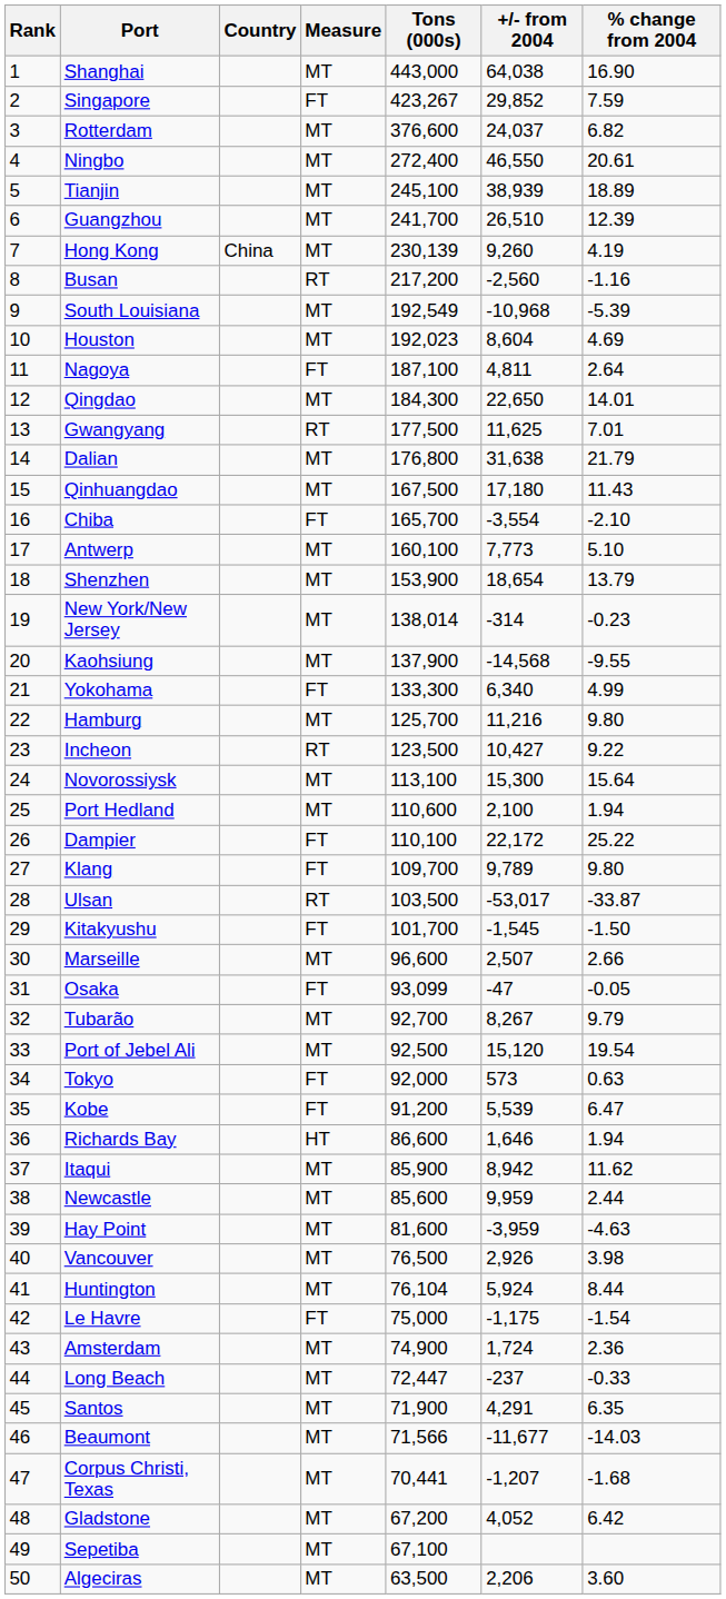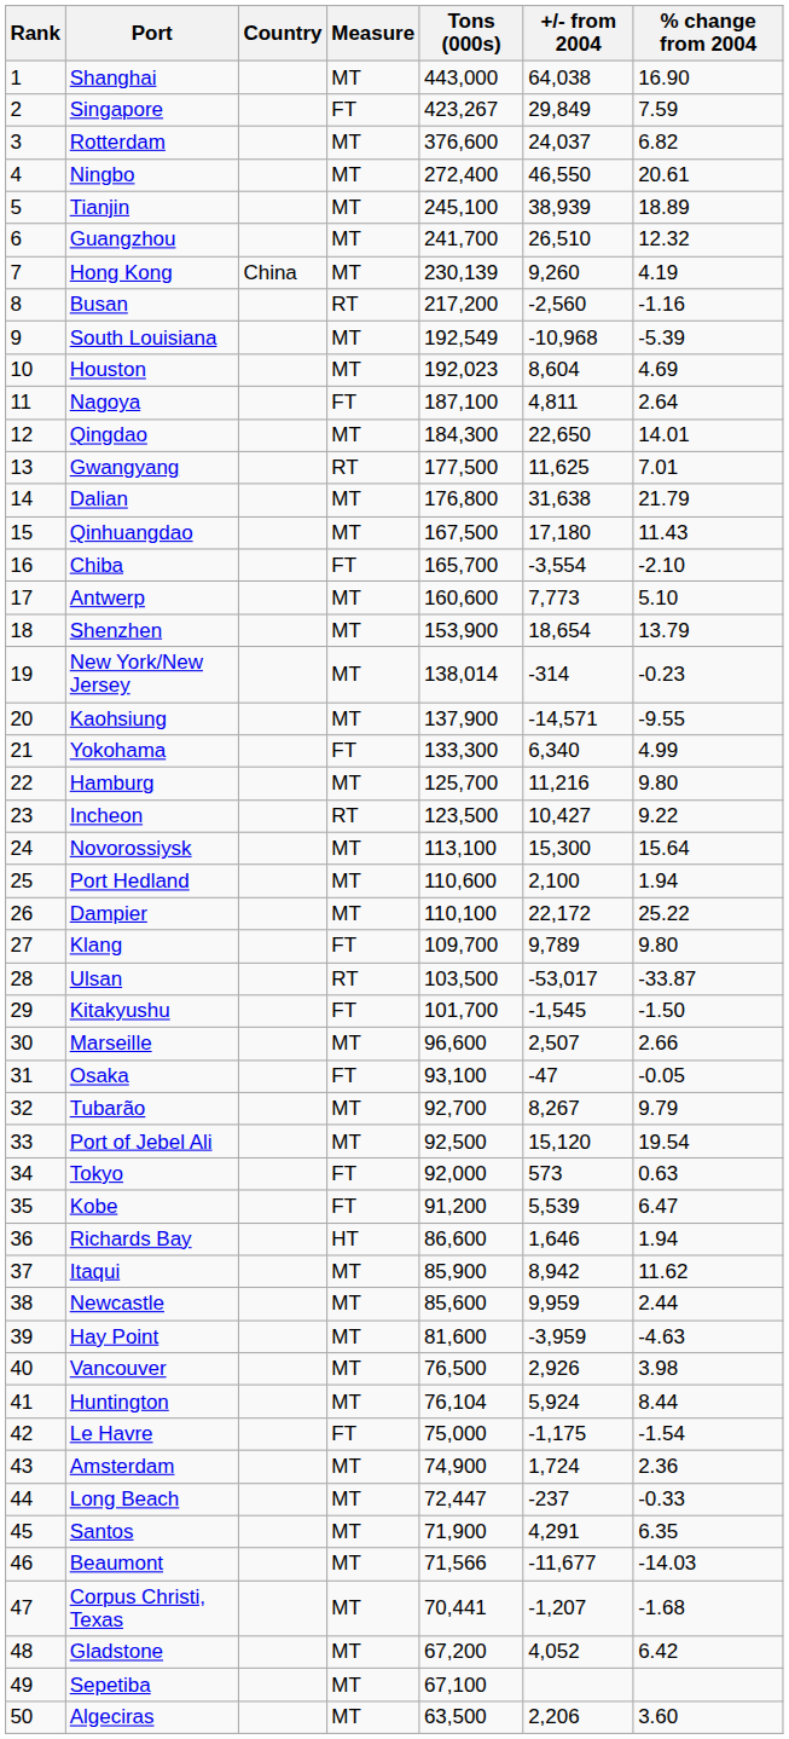Singapore | +/- from 2004: 29,852 -> 29,849
Guangzhou | % change from 2004: 12.39 -> 12.32
Antwerp | Tons (000s): 160,100 -> 160,600
Kaohsiung | +/- from 2004: -14,568 -> -14,571
Dampier | Measure: FT -> MT
Osaka | Tons (000s): 93,099 -> 93,100
